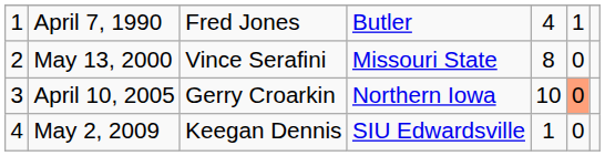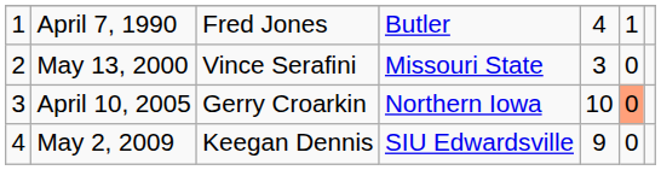May 13, 2000 | column 5: 8 -> 3
May 2, 2009 | column 5: 1 -> 9
